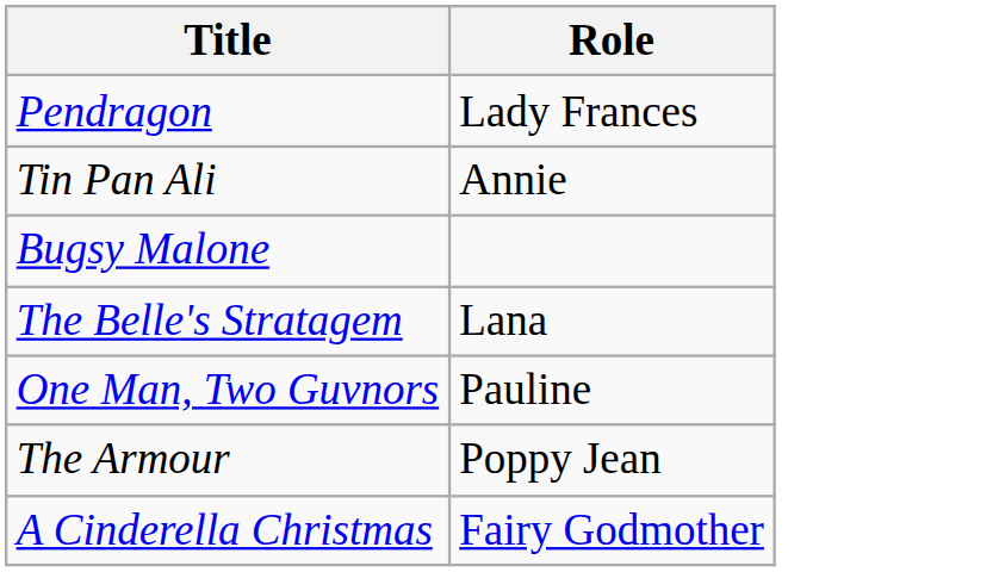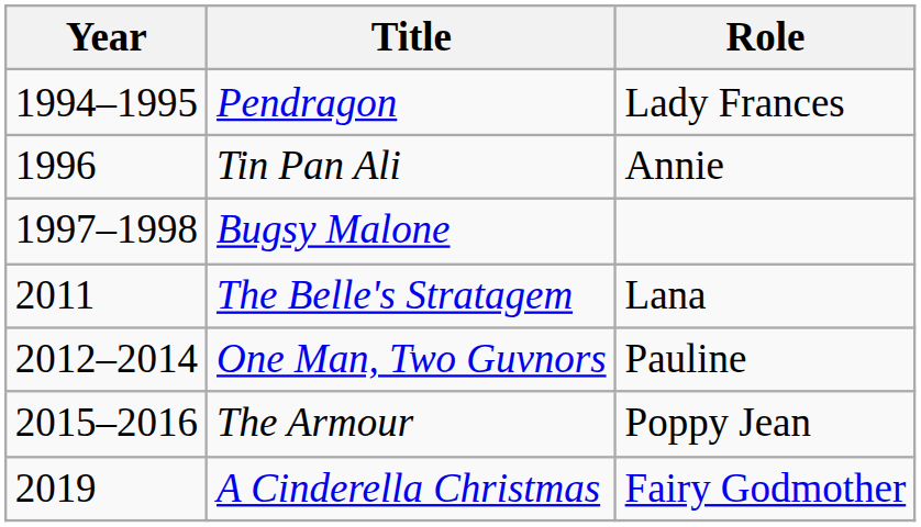+ column: Year | 1994–1995 | 1996 | 1997–1998 | 2011 | 2012–2014 | 2015–2016 | 2019
